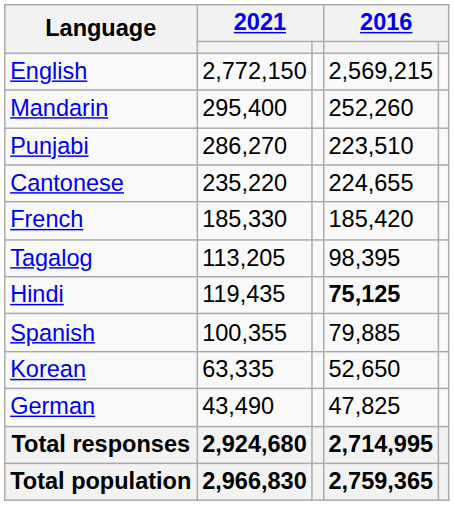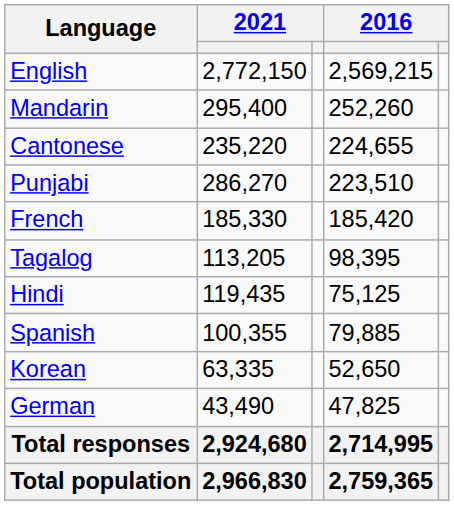rows swapped: Punjabi <-> Cantonese
Hindi | column 4: bold -> normal
